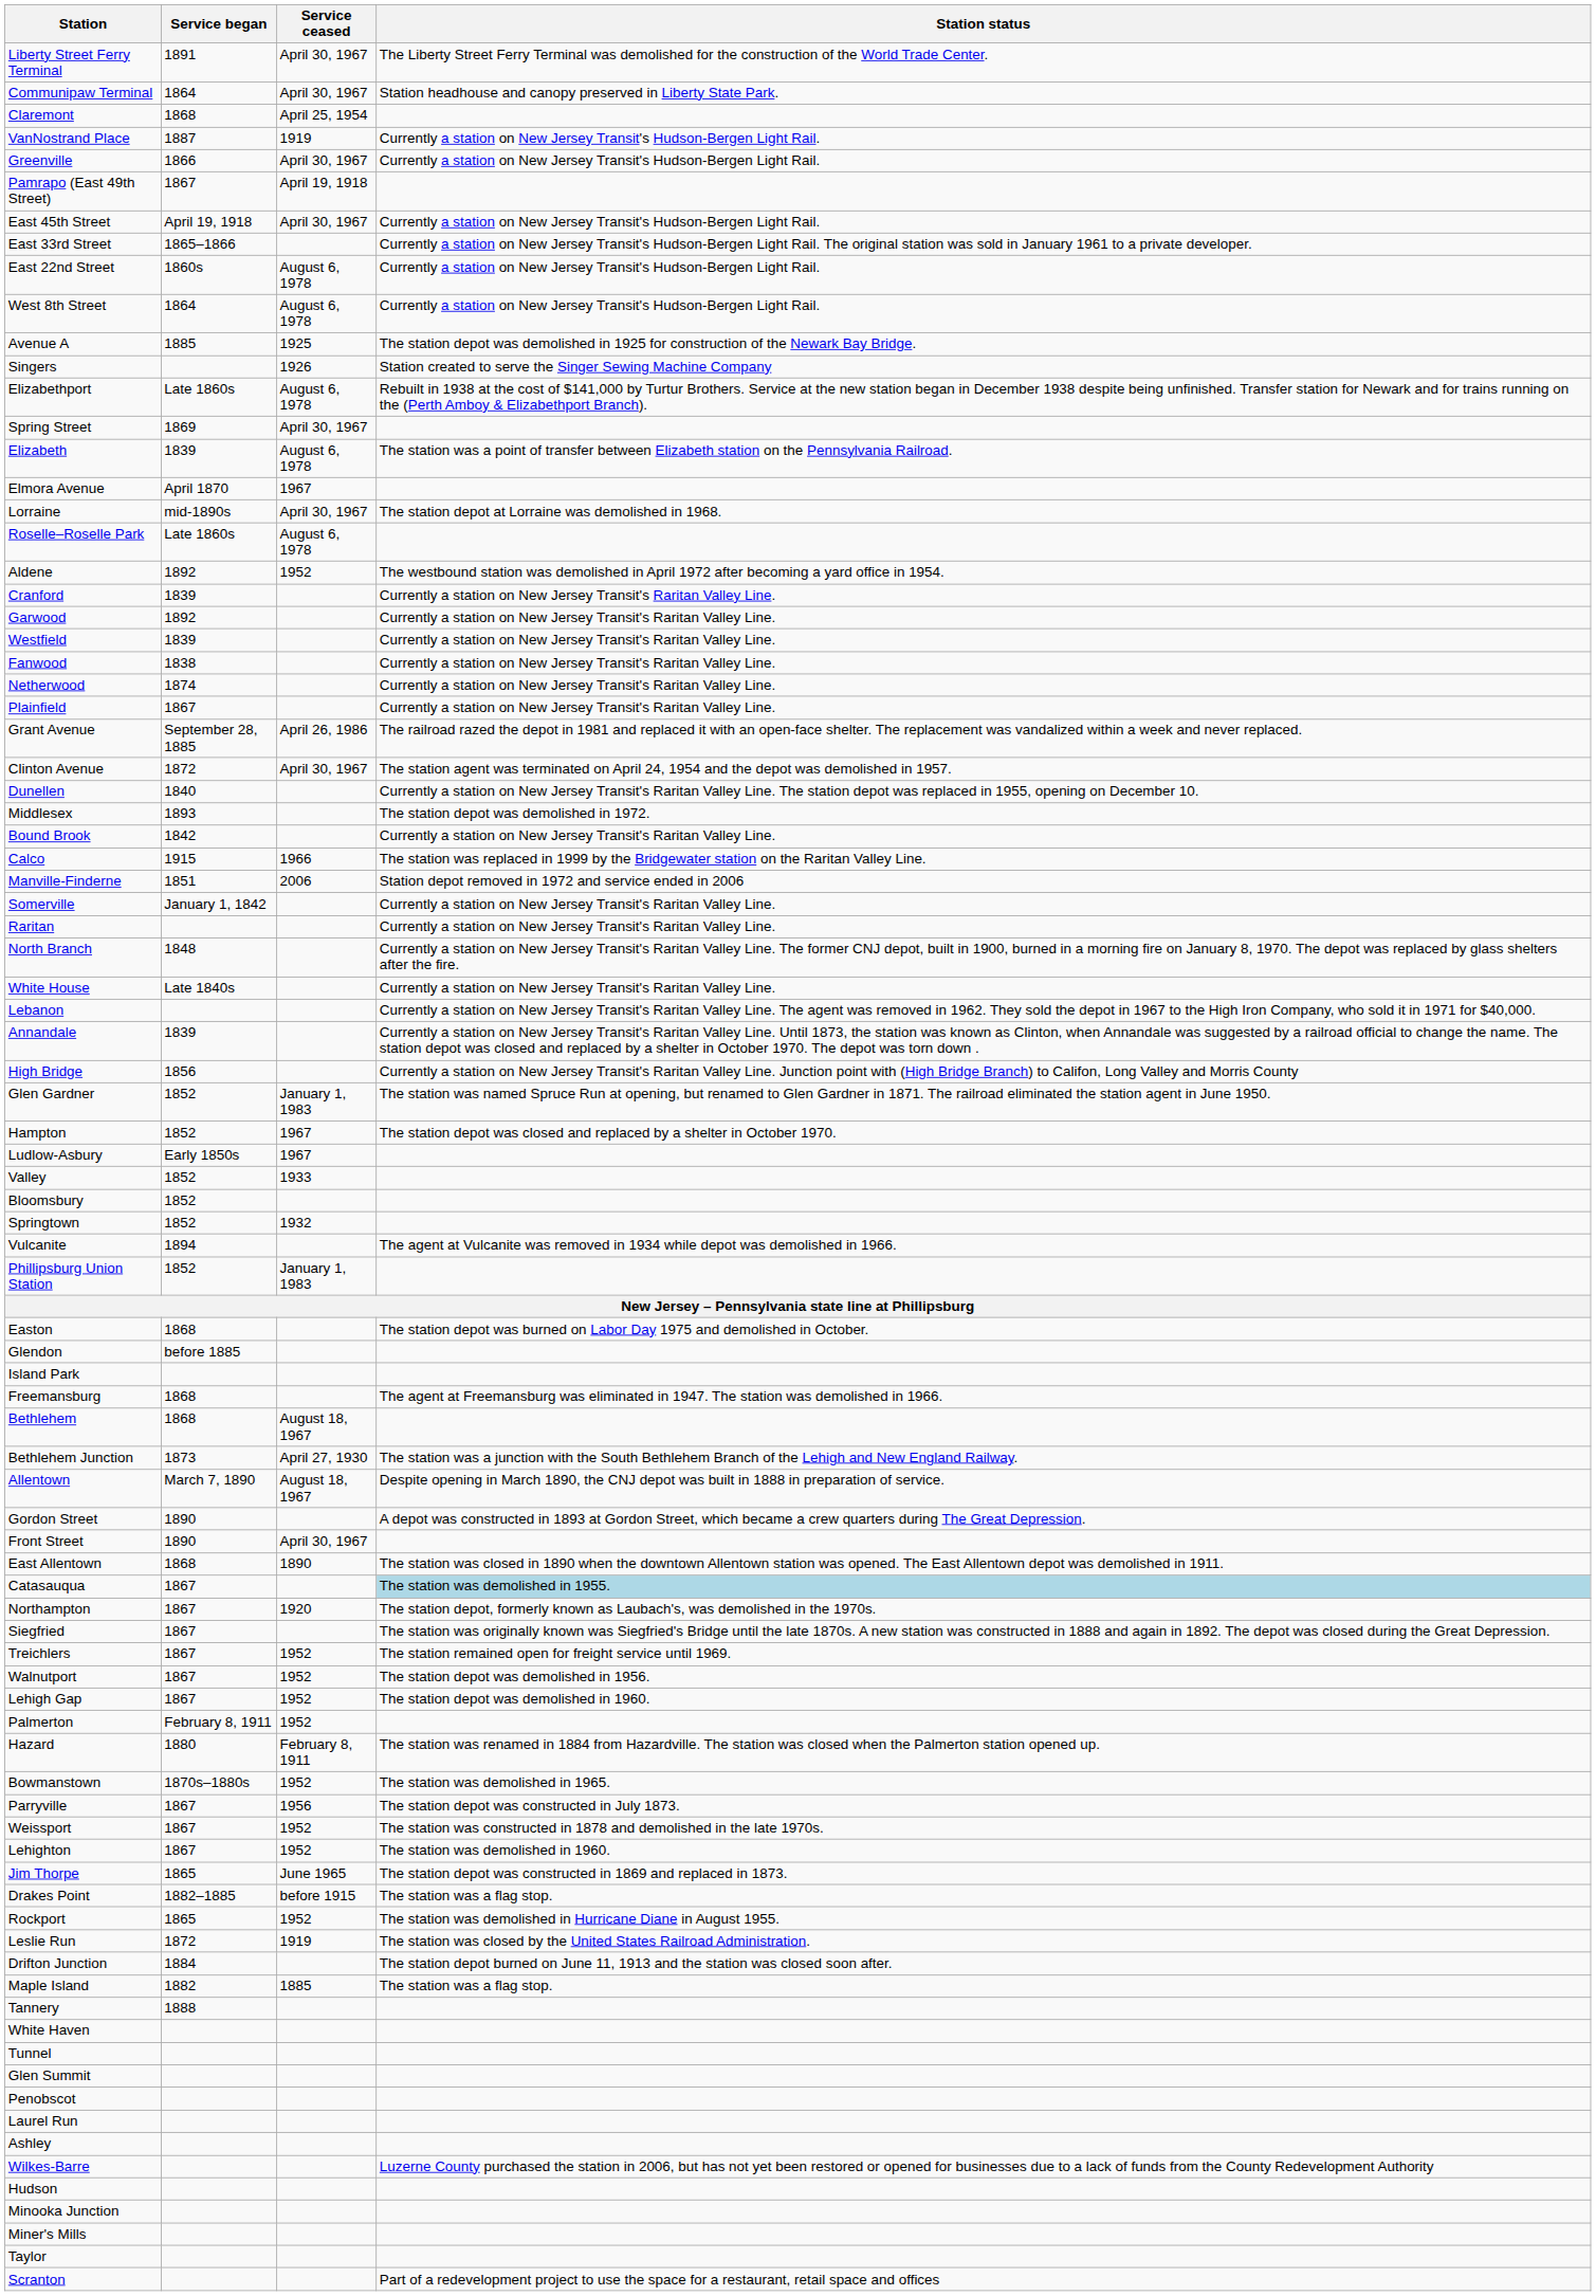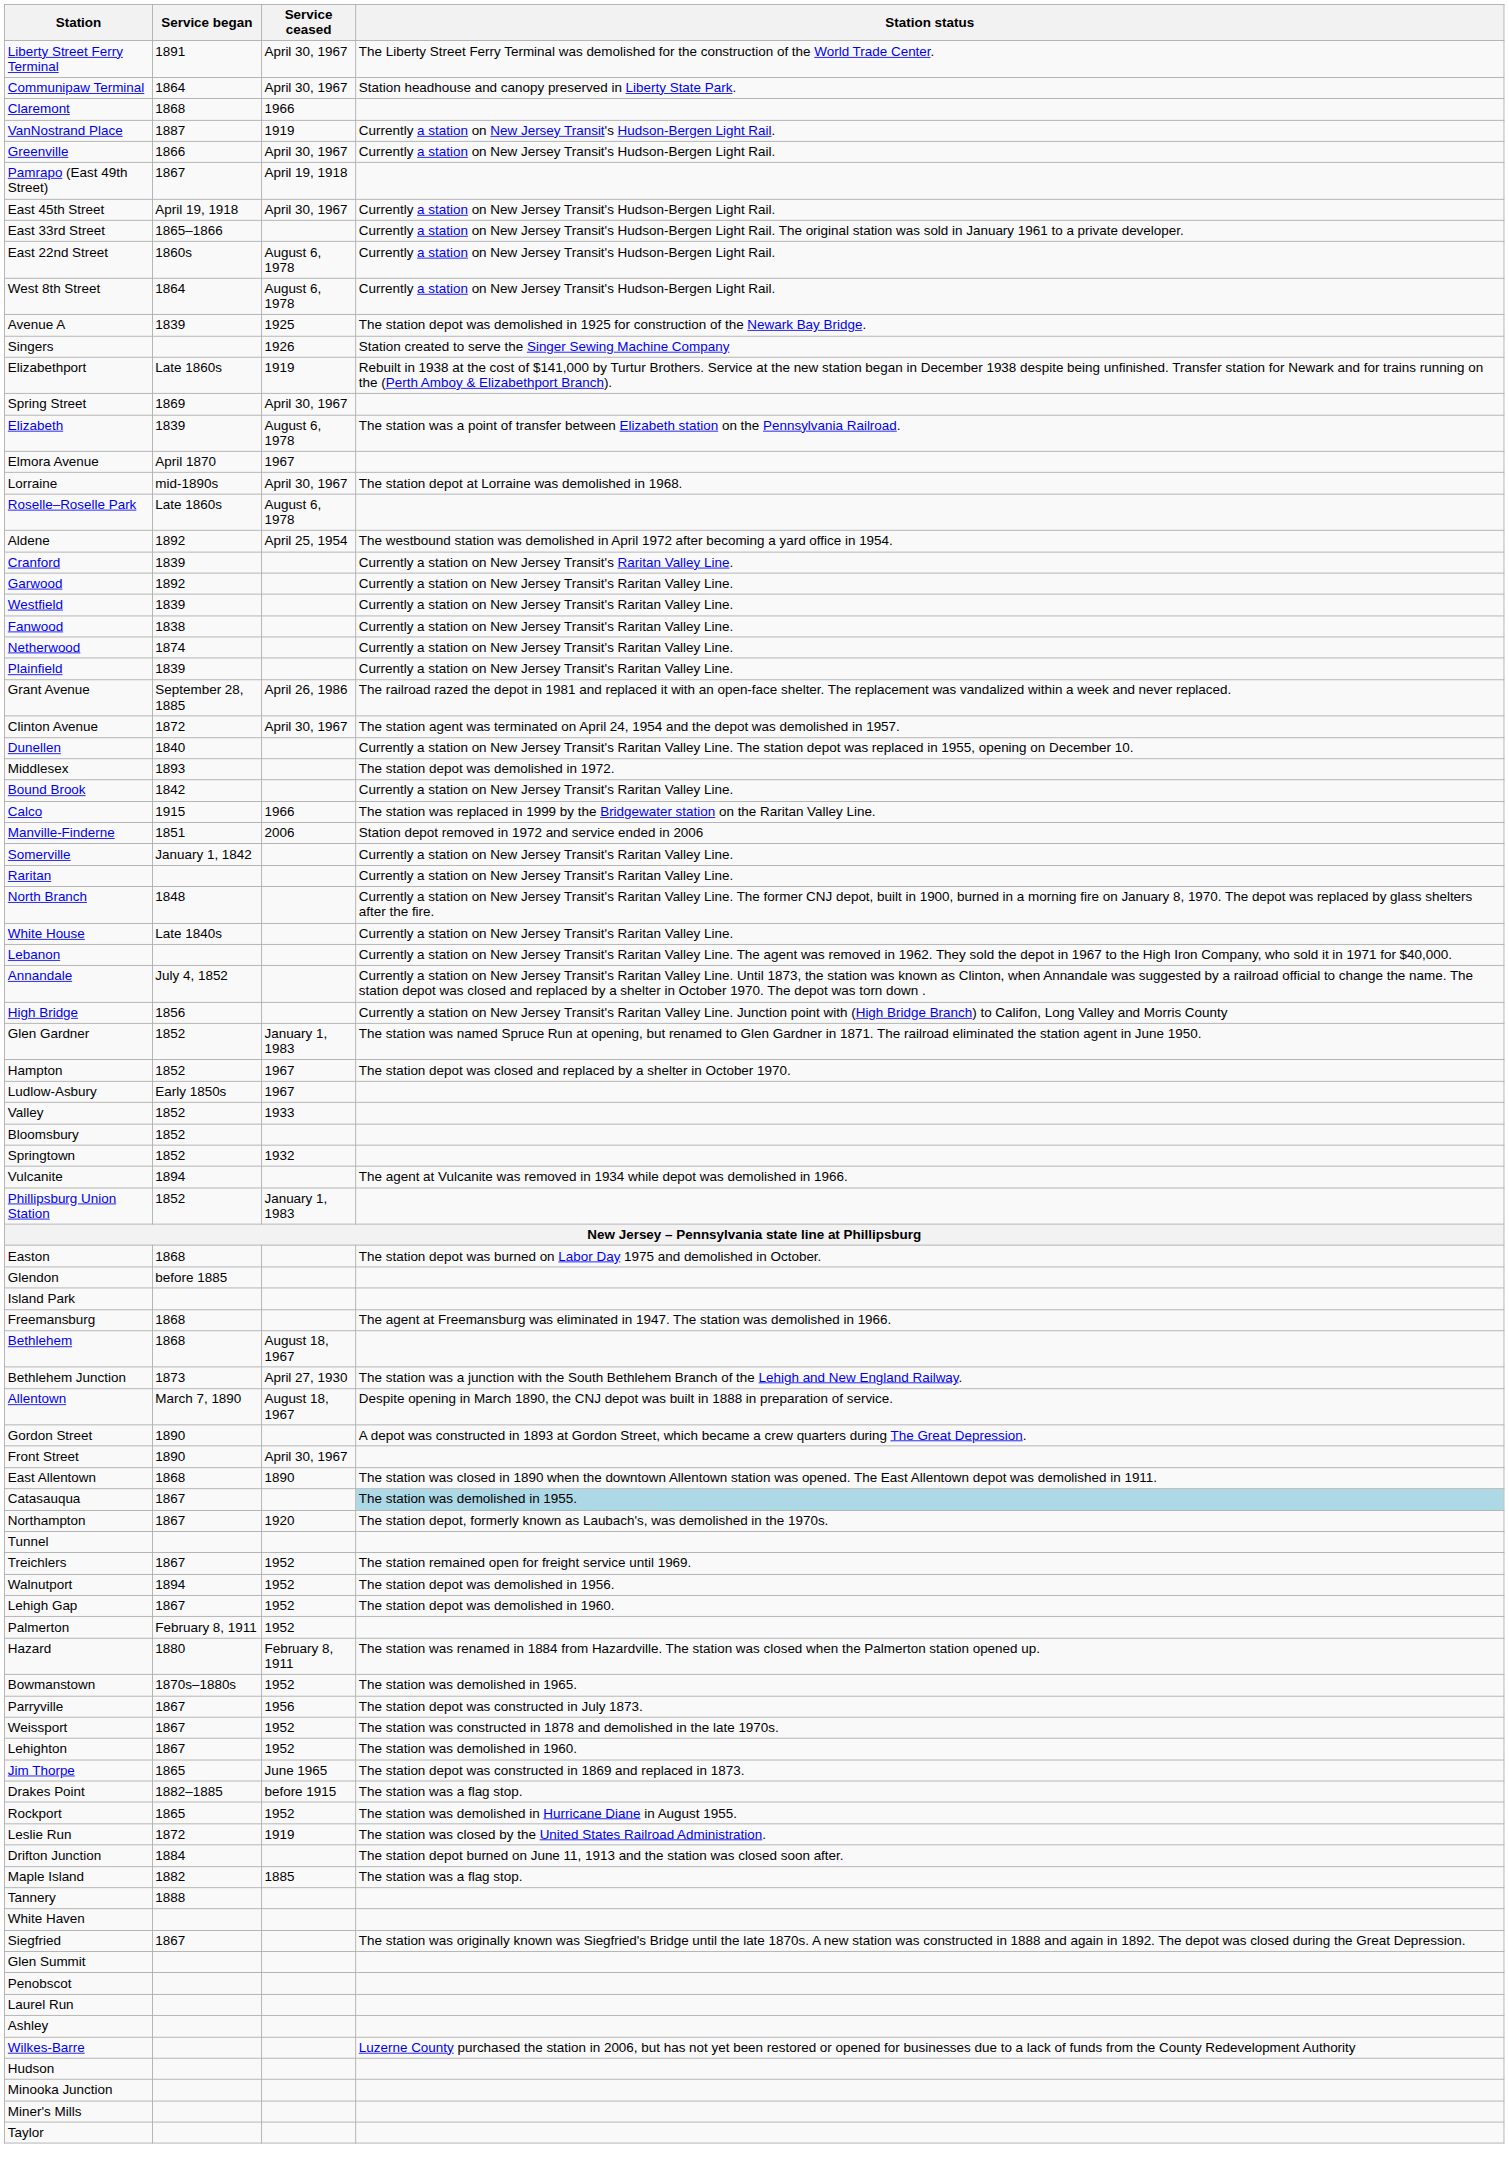Claremont | Service ceased: April 25, 1954 -> 1966
Avenue A | Service began: 1885 -> 1839
Elizabethport | Service ceased: August 6, 1978 -> 1919
Aldene | Service ceased: 1952 -> April 25, 1954
Plainfield | Service began: 1867 -> 1839
Annandale | Service began: 1839 -> July 4, 1852
rows swapped: Siegfried <-> Tunnel
Walnutport | Service began: 1867 -> 1894
- row: Scranton | Part of a redevelopment project to use the space for a restaurant, retail space and offices
